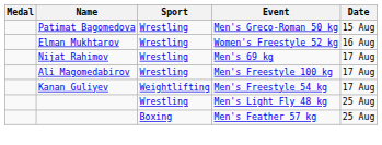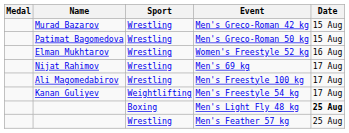+ row: Murad Bazarov | Wrestling | Men's Greco-Roman 42 kg | 15 Aug
Men's Light Fly 48 kg | Sport: Wrestling -> Boxing
Men's Light Fly 48 kg | Date: normal -> bold
Men's Feather 57 kg | Sport: Boxing -> Wrestling
